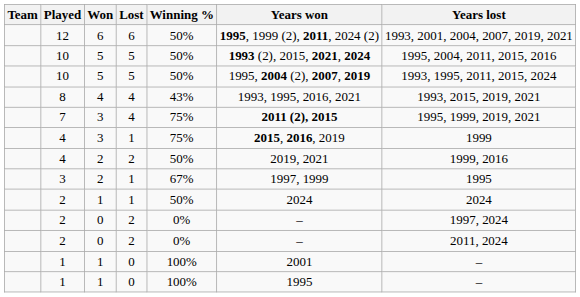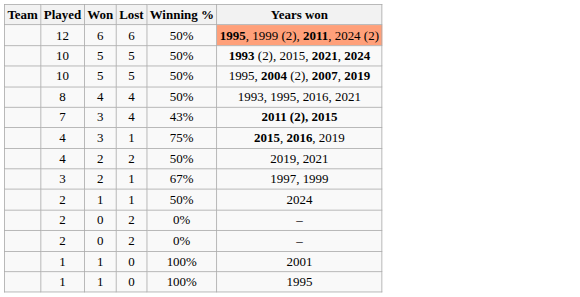- column: Years lost | 1993, 2001, 2004, 2007, 2019, 2021 | 1995, 2004, 2011, 2015, 2016 | 1993, 1995, 2011, 2015, 2024 | 1993, 2015, 2019, 2021 | 1995, 1999, 2019, 2021 | 1999 | 1999, 2016 | 1995 | 2024 | 1997, 2024 | 2011, 2024 | – | –
12 | Years won: no background -> lightsalmon background
8 | Winning %: 43% -> 50%
7 | Winning %: 75% -> 43%
